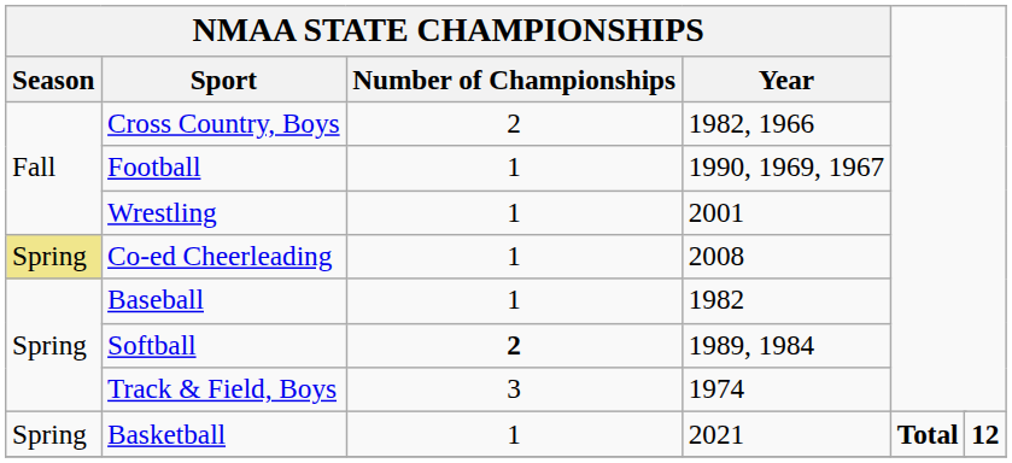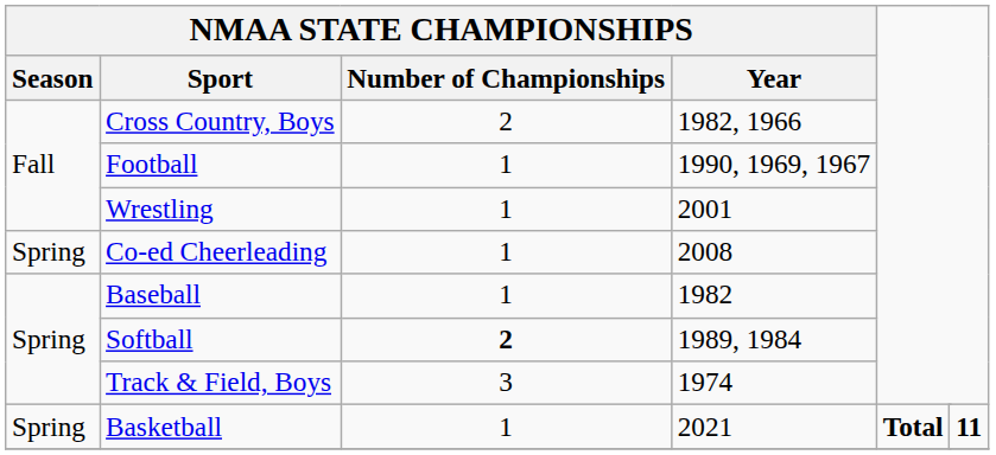Co-ed Cheerleading | NMAA STATE CHAMPIONSHIPS / Season: khaki background -> no background
Basketball | column 7: 12 -> 11
